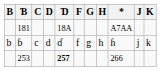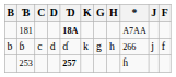columns swapped: F <-> K
181 | Ɗ: normal -> bold
ɓ | *: ɦ -> 266
253 | *: 266 -> ɦ
